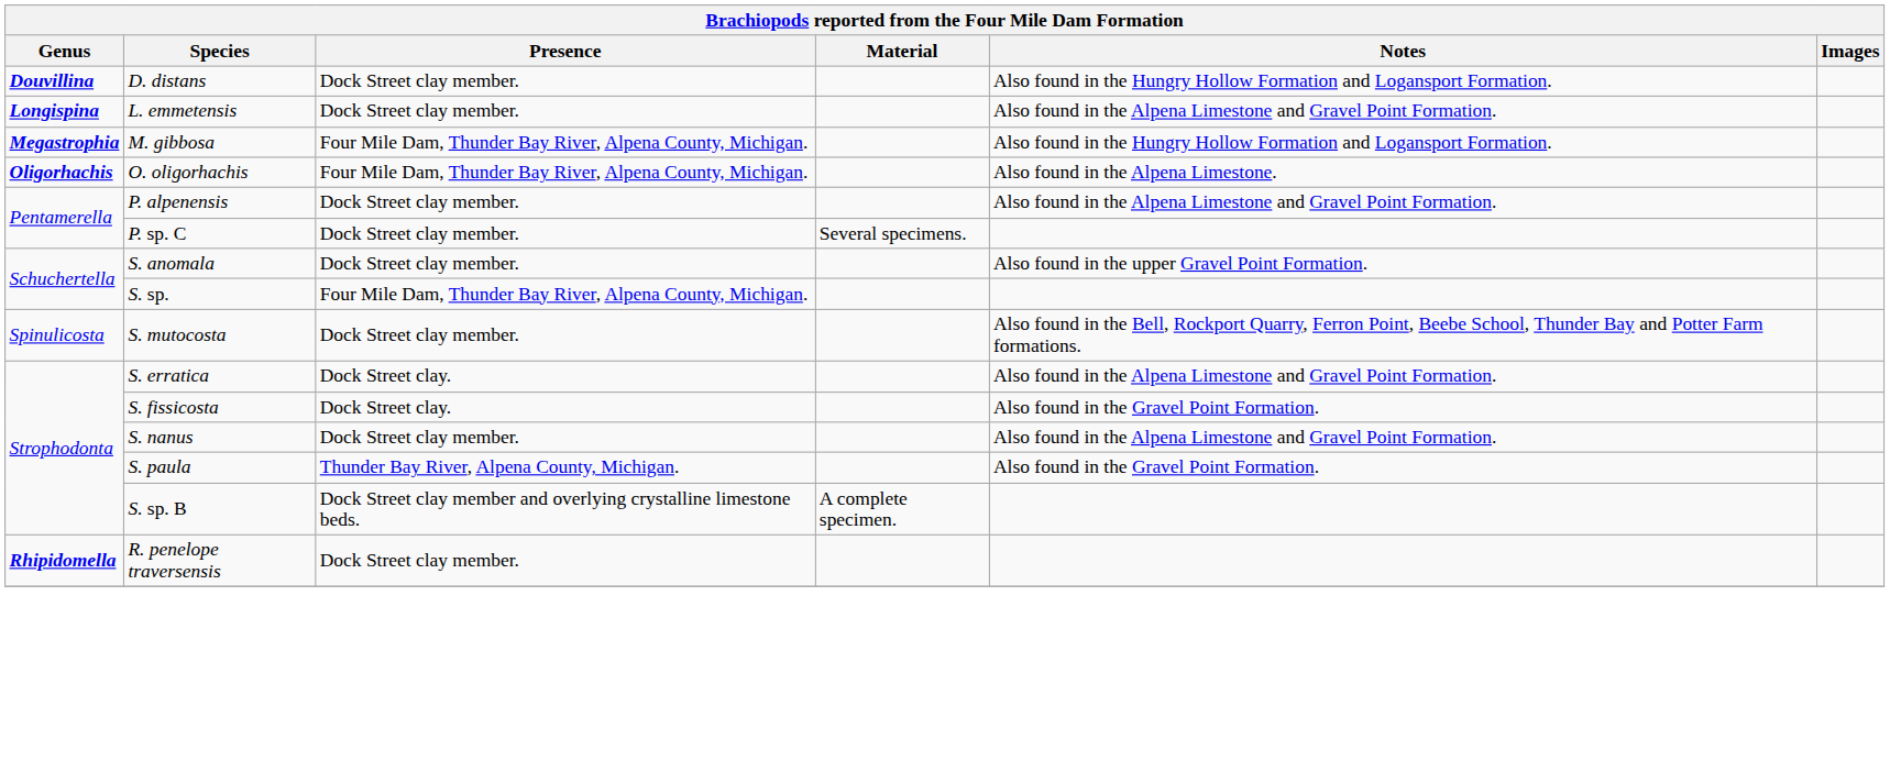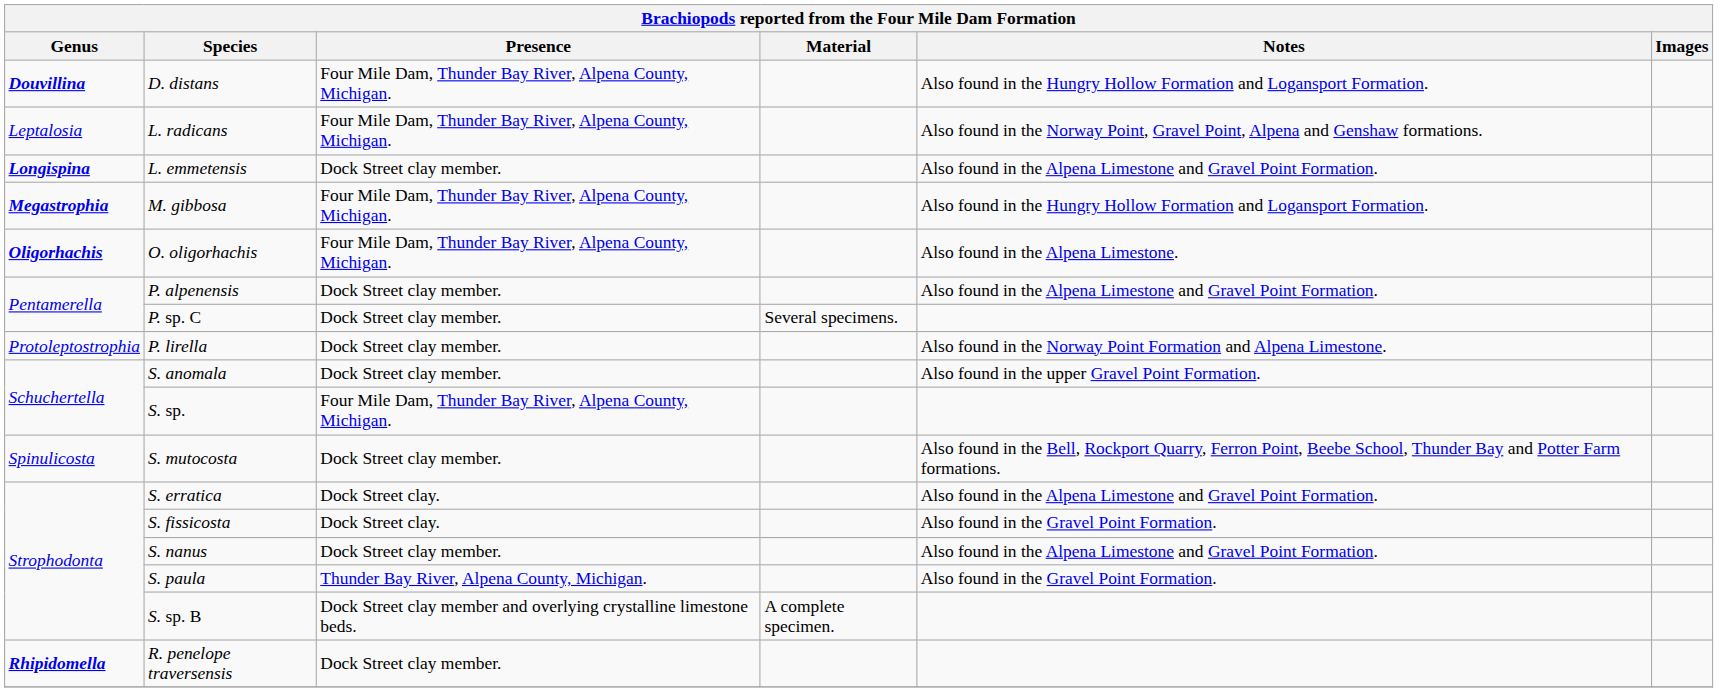D. distans | Presence: Dock Street clay member. -> Four Mile Dam, Thunder Bay River, Alpena County, Michigan.
+ row: Leptalosia | L. radicans | Four Mile Dam, Thunder Bay River, Alpena County, Michigan. | Also found in the Norway Point, Gravel Point, Alpena and Genshaw formations.
+ row: Protoleptostrophia | P. lirella | Dock Street clay member. | Also found in the Norway Point Formation and Alpena Limestone.
